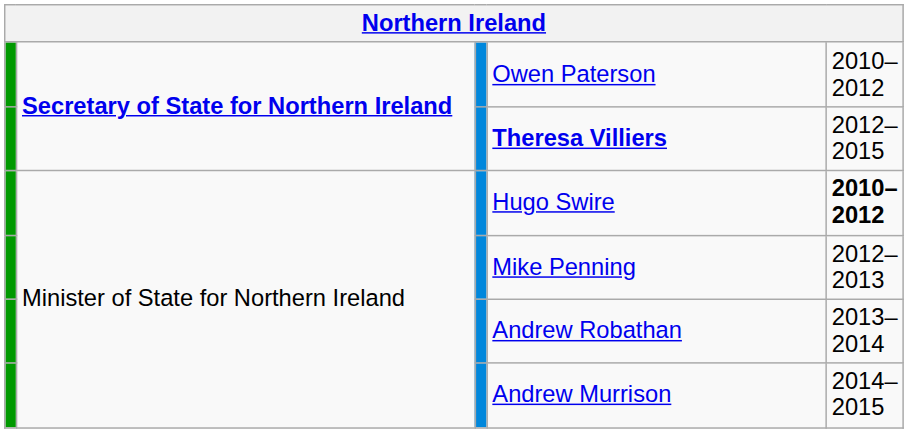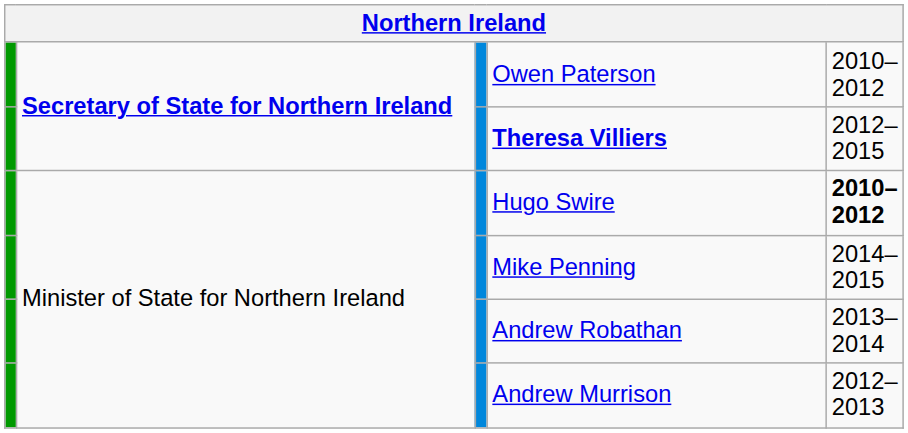Mike Penning | column 5: 2012–2013 -> 2014–2015
Andrew Murrison | column 5: 2014–2015 -> 2012–2013
